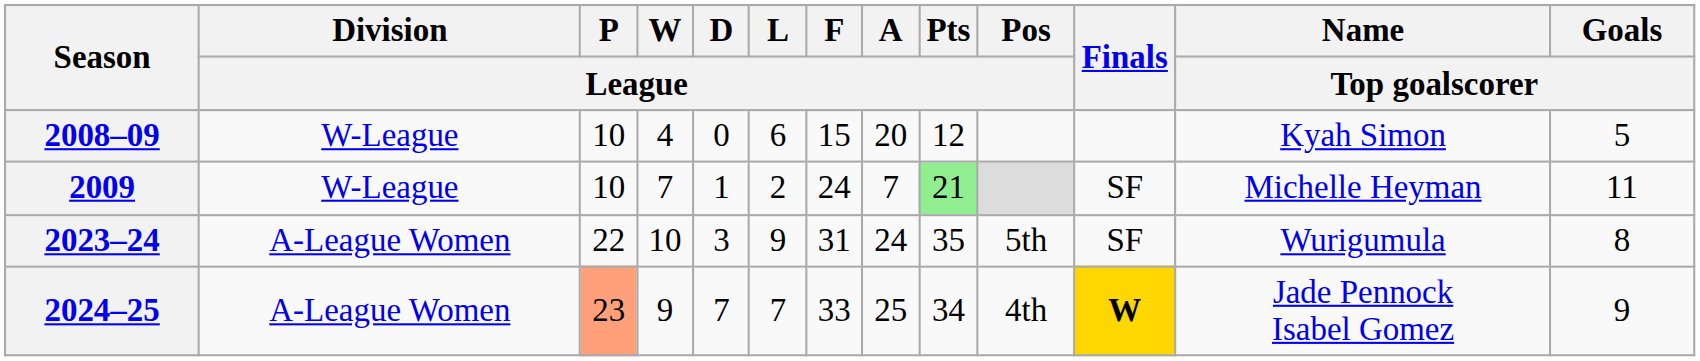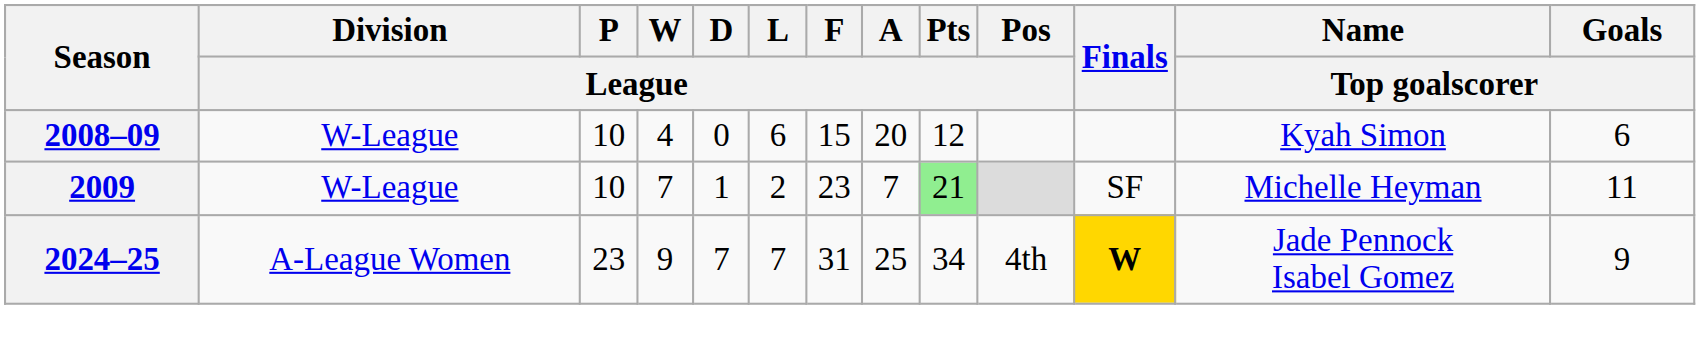2008–09 | Goals / Top goalscorer: 5 -> 6
2009 | F / League: 24 -> 23
- row: 2023–24 | A-League Women | 22 | 10 | 3 | 9 | 31 | 24 | 35 | 5th | SF | Wurigumula | 8
2024–25 | P / League: lightsalmon background -> no background
2024–25 | F / League: 33 -> 31
